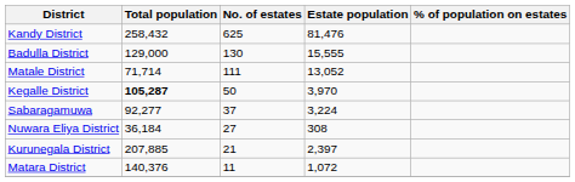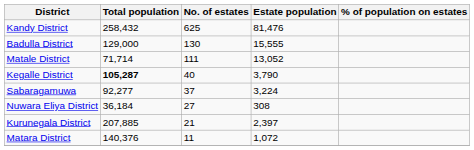Kegalle District | No. of estates: 50 -> 40
Kegalle District | Estate population: 3,970 -> 3,790
